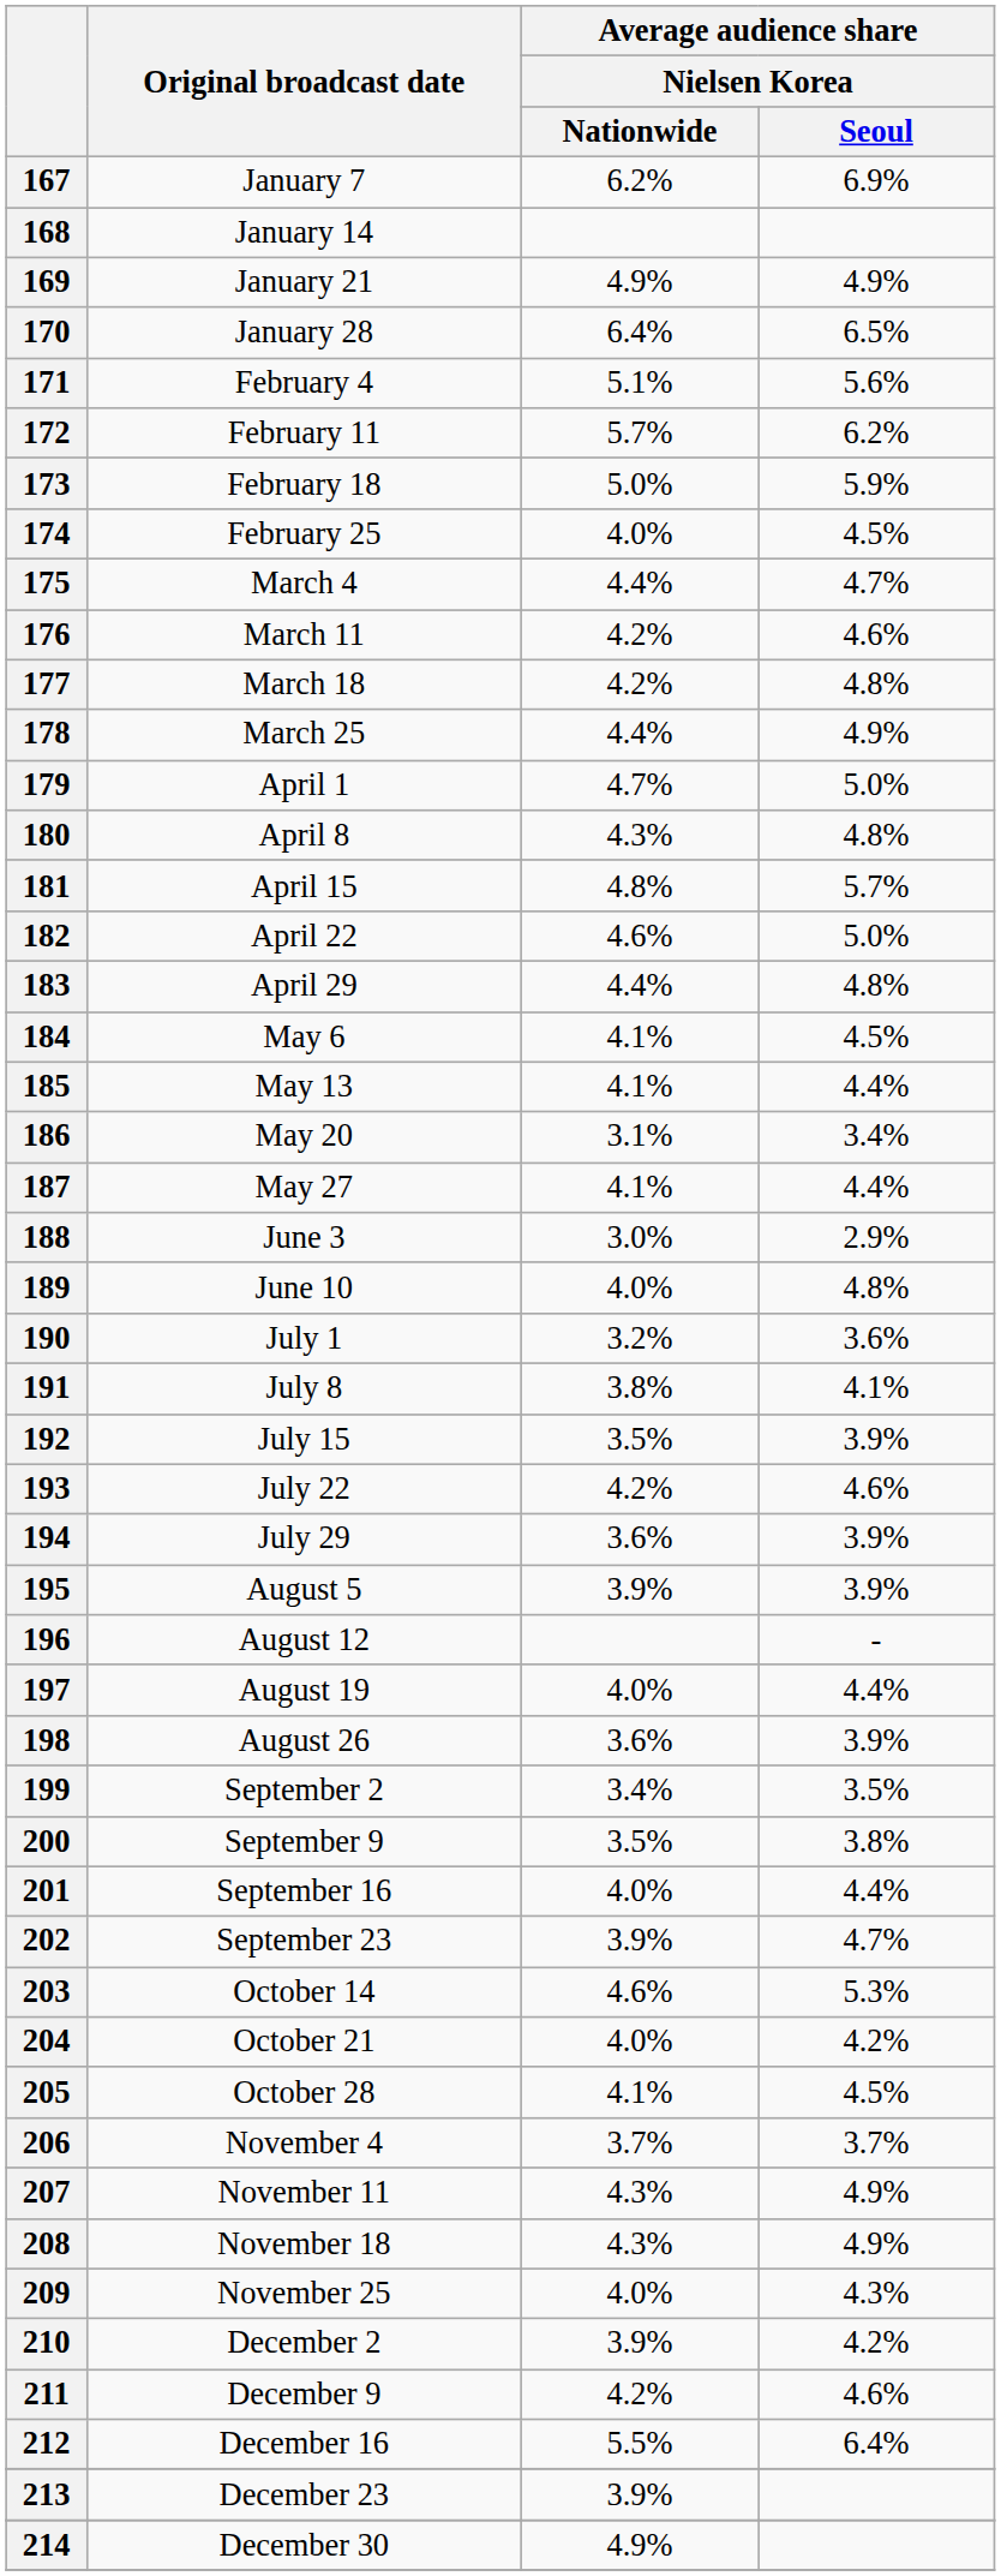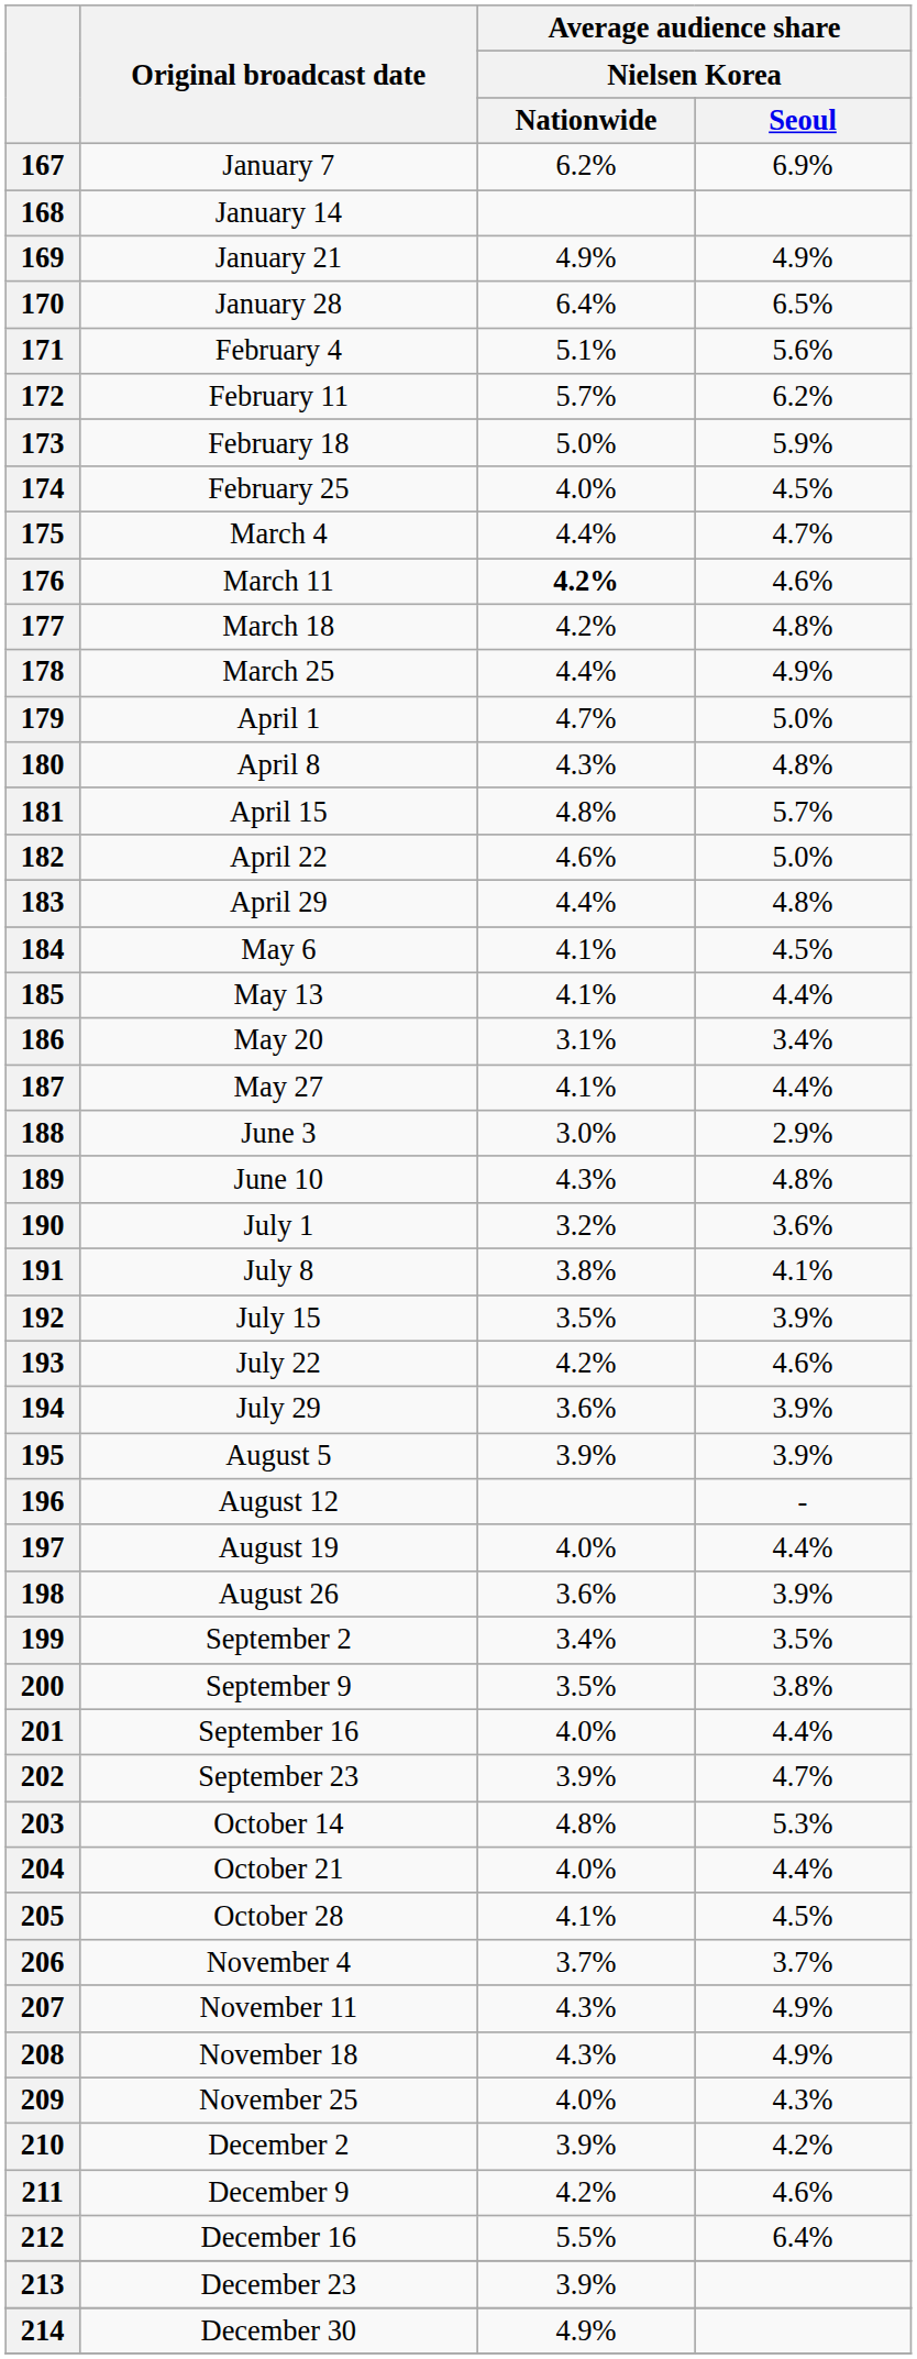176 | Average audience share / Nielsen Korea / Nationwide: normal -> bold
189 | Average audience share / Nielsen Korea / Nationwide: 4.0% -> 4.3%
203 | Average audience share / Nielsen Korea / Nationwide: 4.6% -> 4.8%
204 | Average audience share / Nielsen Korea / Seoul: 4.2% -> 4.4%
